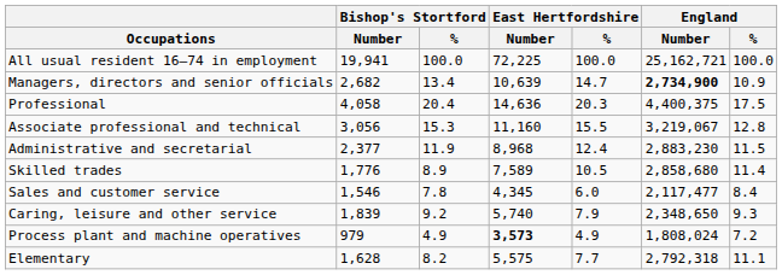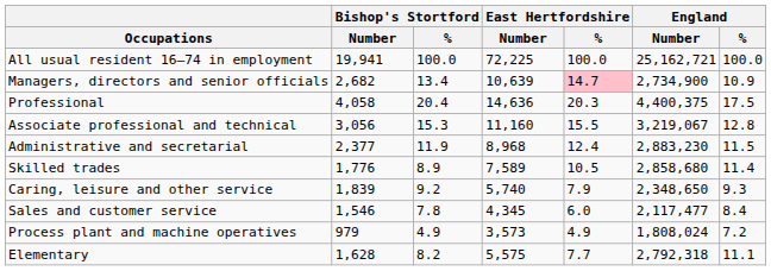Managers, directors and senior officials | East Hertfordshire / %: no background -> pink background
Managers, directors and senior officials | England / Number: bold -> normal
rows swapped: Caring, leisure and other service <-> Sales and customer service
Process plant and machine operatives | East Hertfordshire / Number: bold -> normal
